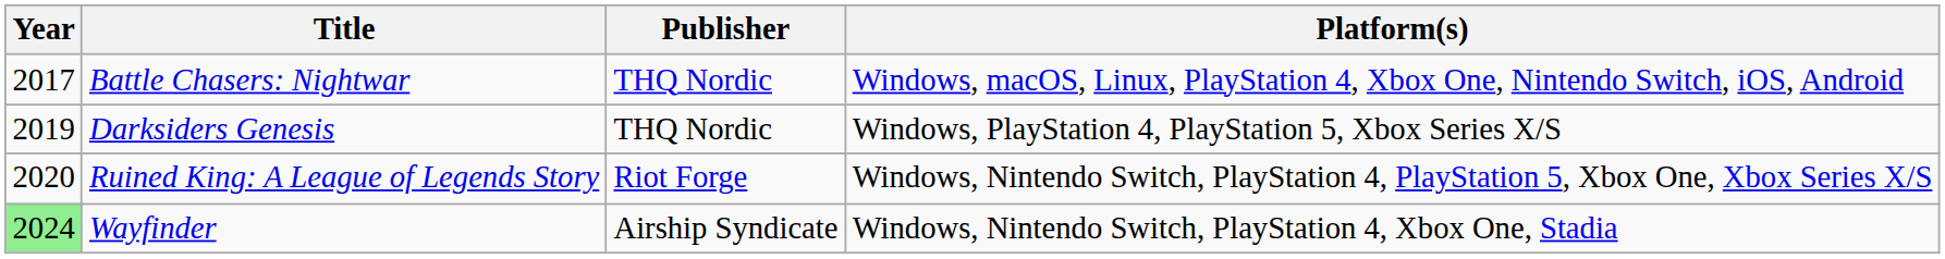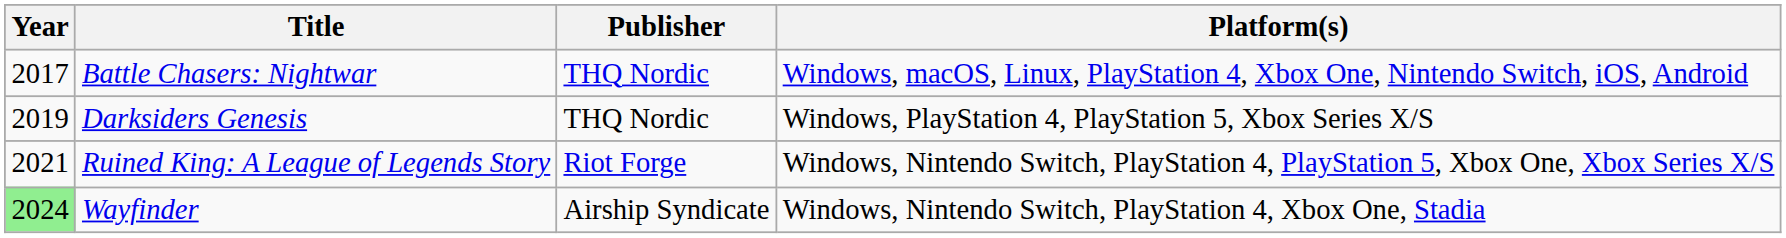Ruined King: A League of Legends Story | Year: 2020 -> 2021
